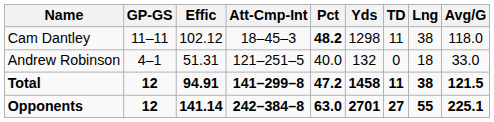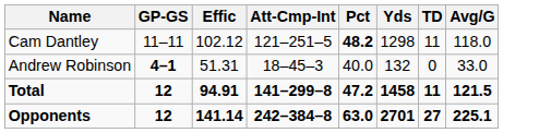- column: Lng | 38 | 18 | 38 | 55
Cam Dantley | Att-Cmp-Int: 18–45–3 -> 121–251–5
Andrew Robinson | GP-GS: normal -> bold
Andrew Robinson | Att-Cmp-Int: 121–251–5 -> 18–45–3
